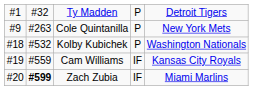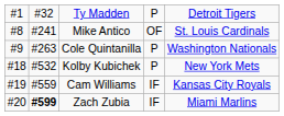+ row: #8 | #241 | Mike Antico | OF | St. Louis Cardinals
Cole Quintanilla | column 5: New York Mets -> Washington Nationals
Kolby Kubichek | column 5: Washington Nationals -> New York Mets
